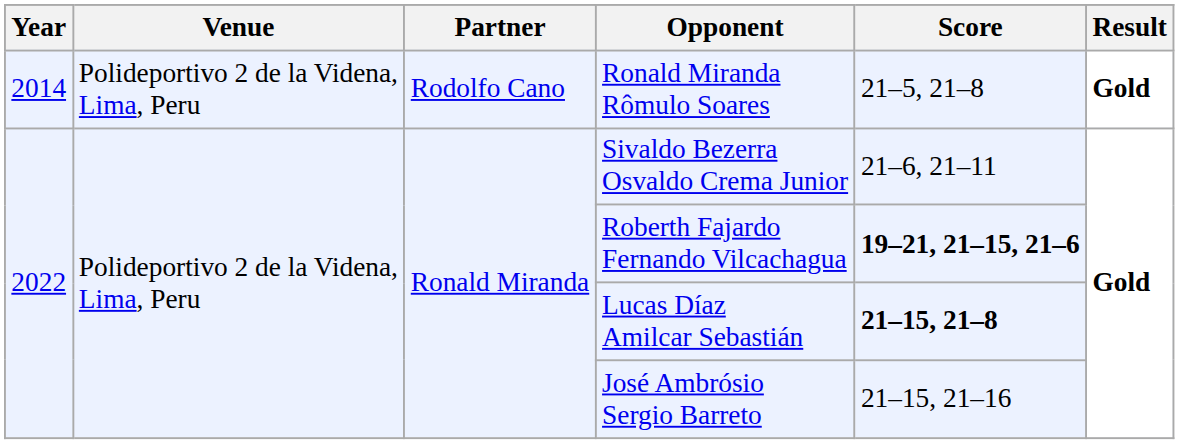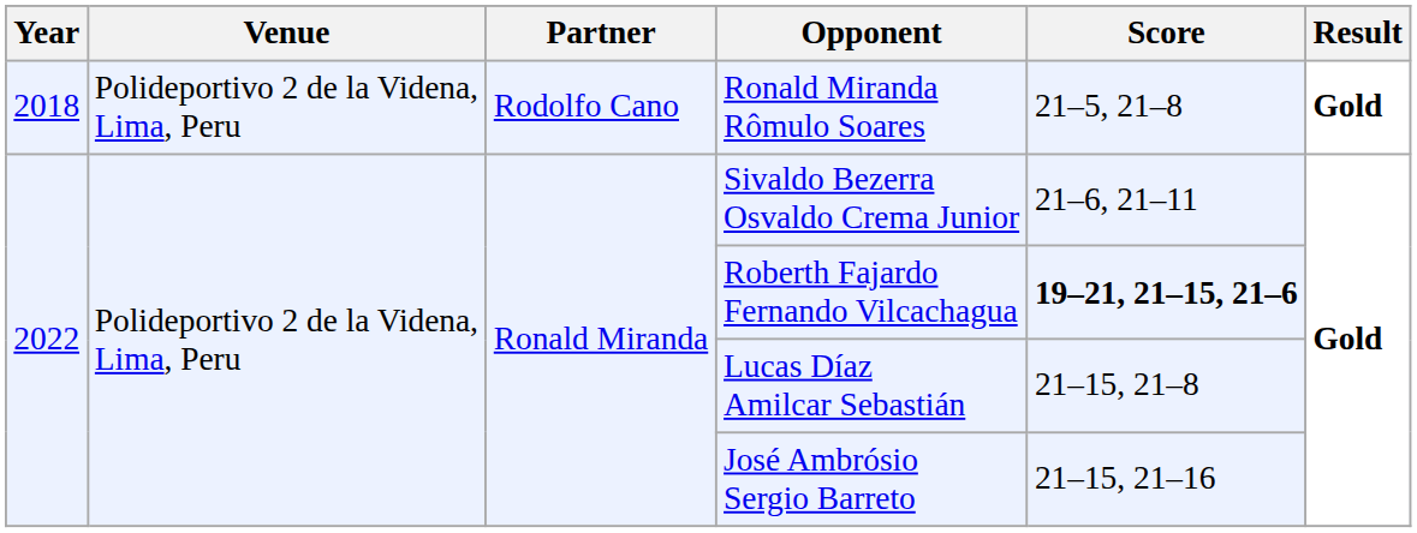Ronald Miranda Rômulo Soares | Year: 2014 -> 2018
Lucas Díaz Amilcar Sebastián | Score: bold -> normal
